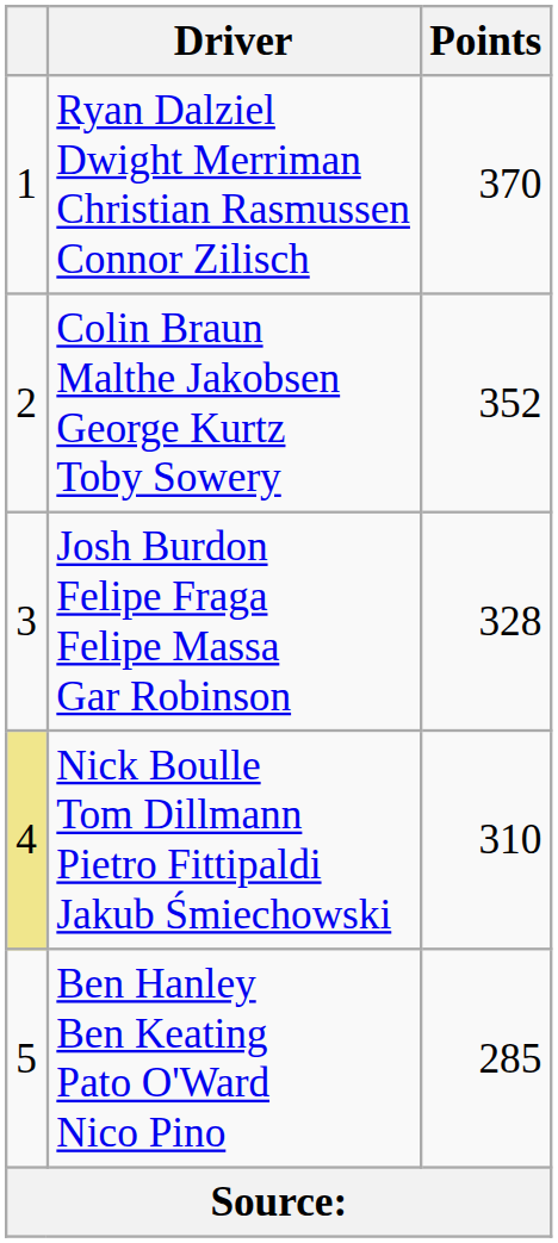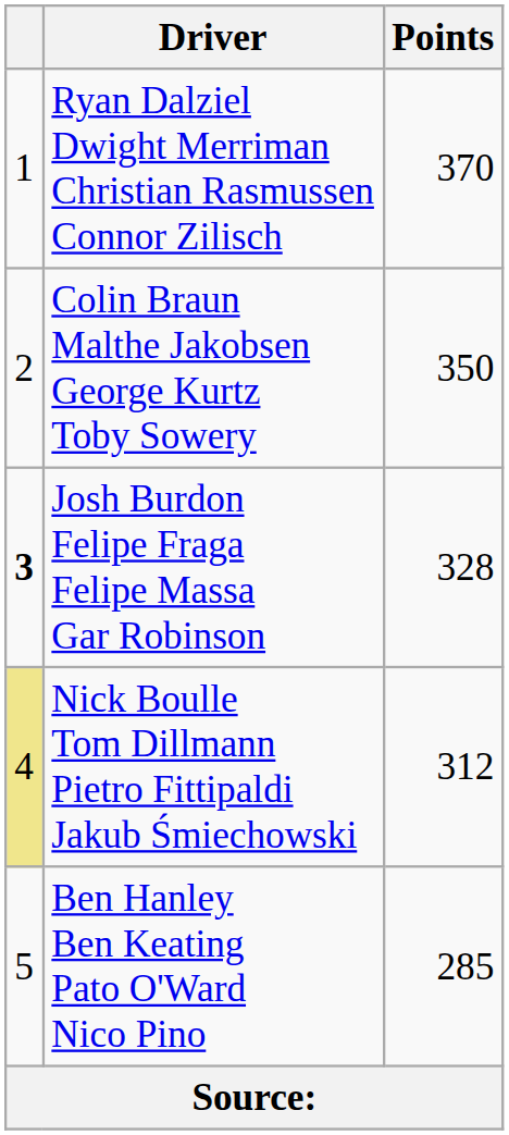Colin Braun Malthe Jakobsen George Kurtz Toby Sowery | Points: 352 -> 350
Josh Burdon Felipe Fraga Felipe Massa Gar Robinson | column 1: normal -> bold
Nick Boulle Tom Dillmann Pietro Fittipaldi Jakub Śmiechowski | Points: 310 -> 312
